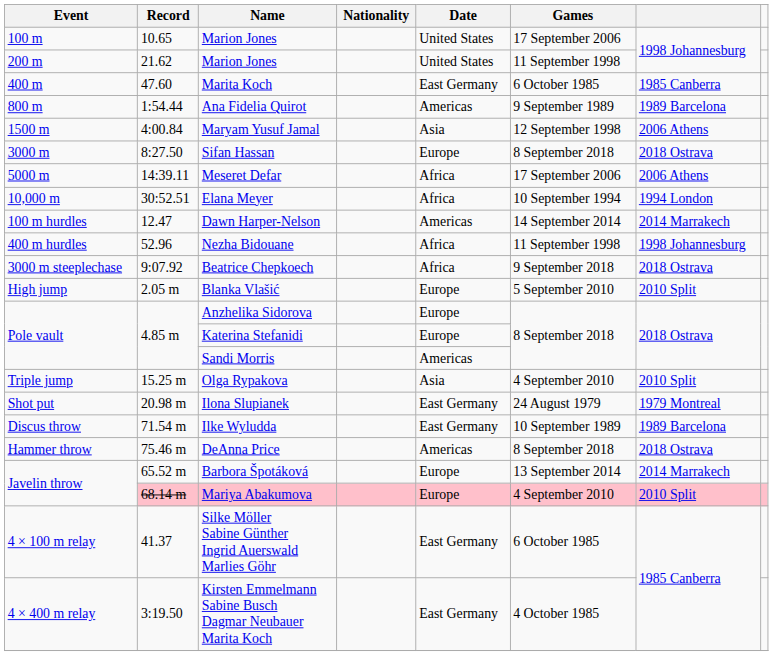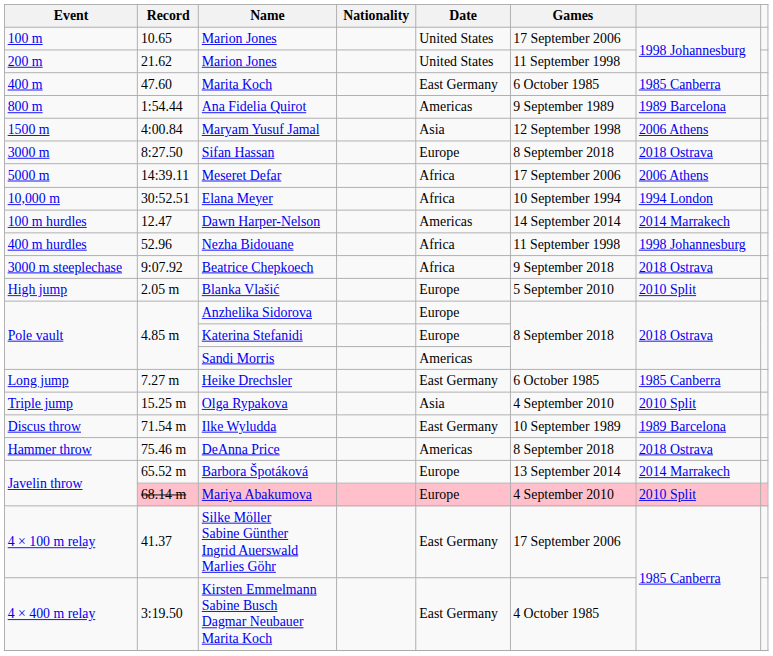+ row: Long jump | 7.27 m | Heike Drechsler | East Germany | 6 October 1985 | 1985 Canberra
- row: Shot put | 20.98 m | Ilona Slupianek | East Germany | 24 August 1979 | 1979 Montreal
Silke Möller Sabine Günther Ingrid Auerswald Marlies Göhr | Games: 6 October 1985 -> 17 September 2006
